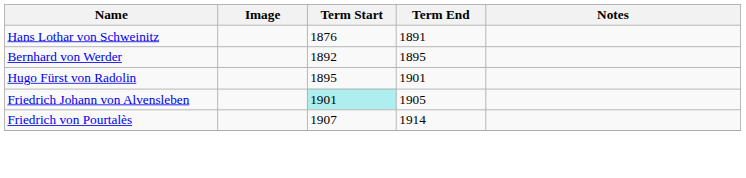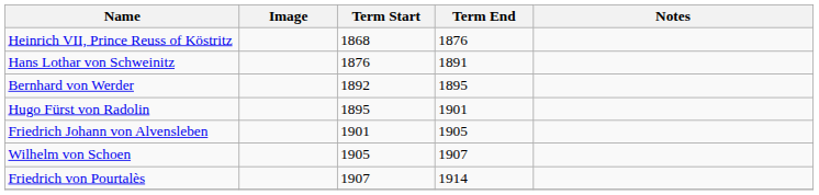+ row: Heinrich VII, Prince Reuss of Köstritz | 1868 | 1876
Friedrich Johann von Alvensleben | Term Start: paleturquoise background -> no background
+ row: Wilhelm von Schoen | 1905 | 1907
